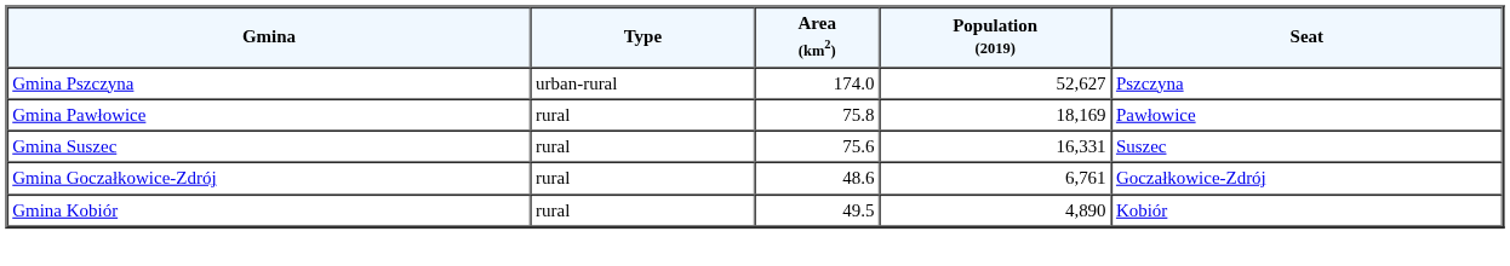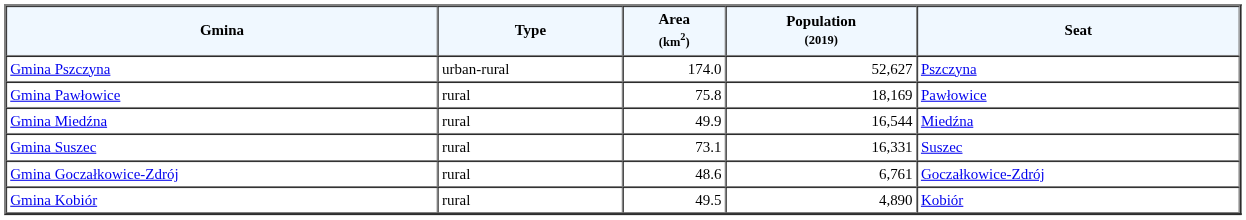+ row: Gmina Miedźna | rural | 49.9 | 16,544 | Miedźna
Gmina Suszec | Area (km2): 75.6 -> 73.1
